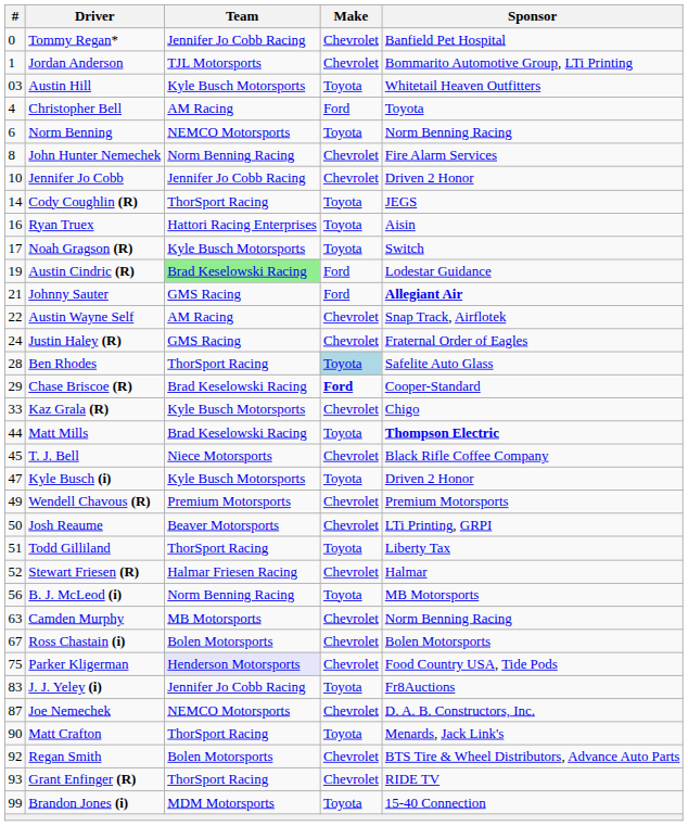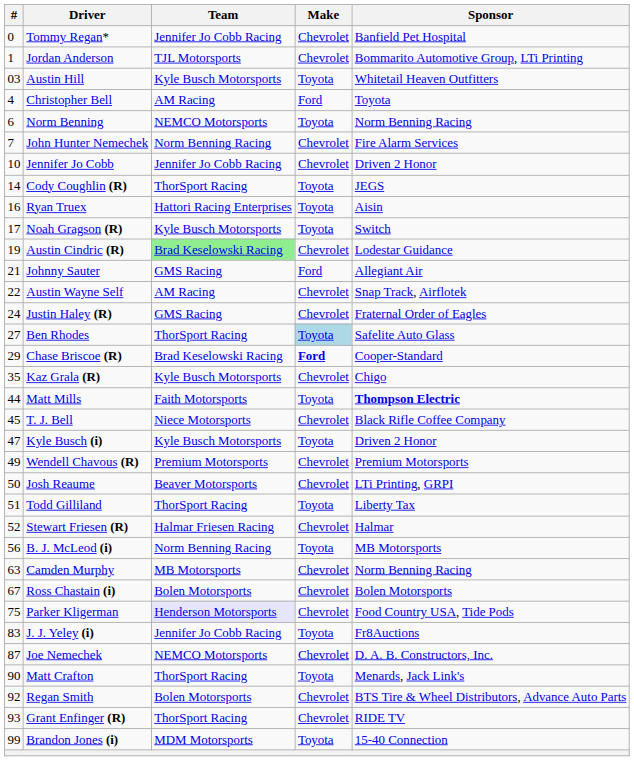John Hunter Nemechek | #: 8 -> 7
Austin Cindric (R) | Make: Ford -> Chevrolet
Johnny Sauter | Sponsor: bold -> normal
Ben Rhodes | #: 28 -> 27
Kaz Grala (R) | #: 33 -> 35
Matt Mills | Team: Brad Keselowski Racing -> Faith Motorsports
